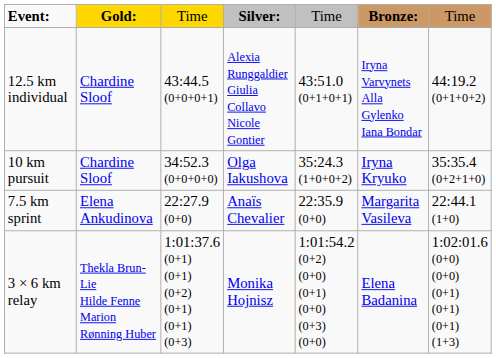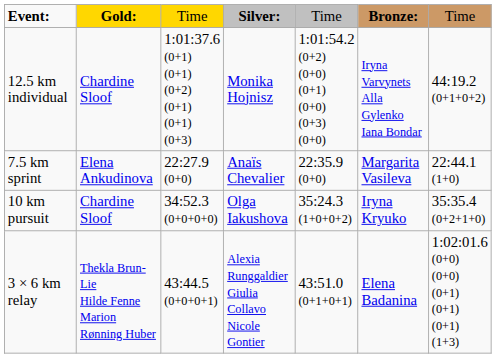12.5 km individual | column 3: 43:44.5 (0+0+0+1) -> 1:01:37.6 (0+1) (0+1) (0+2) (0+1) (0+1) (0+3)
12.5 km individual | column 4: Alexia Runggaldier Giulia Collavo Nicole Gontier -> Monika Hojnisz
12.5 km individual | column 5: 43:51.0 (0+1+0+1) -> 1:01:54.2 (0+2) (0+0) (0+1) (0+0) (0+3) (0+0)
rows swapped: 7.5 km sprint <-> 10 km pursuit
3 × 6 km relay | column 3: 1:01:37.6 (0+1) (0+1) (0+2) (0+1) (0+1) (0+3) -> 43:44.5 (0+0+0+1)
3 × 6 km relay | column 4: Monika Hojnisz -> Alexia Runggaldier Giulia Collavo Nicole Gontier
3 × 6 km relay | column 5: 1:01:54.2 (0+2) (0+0) (0+1) (0+0) (0+3) (0+0) -> 43:51.0 (0+1+0+1)
